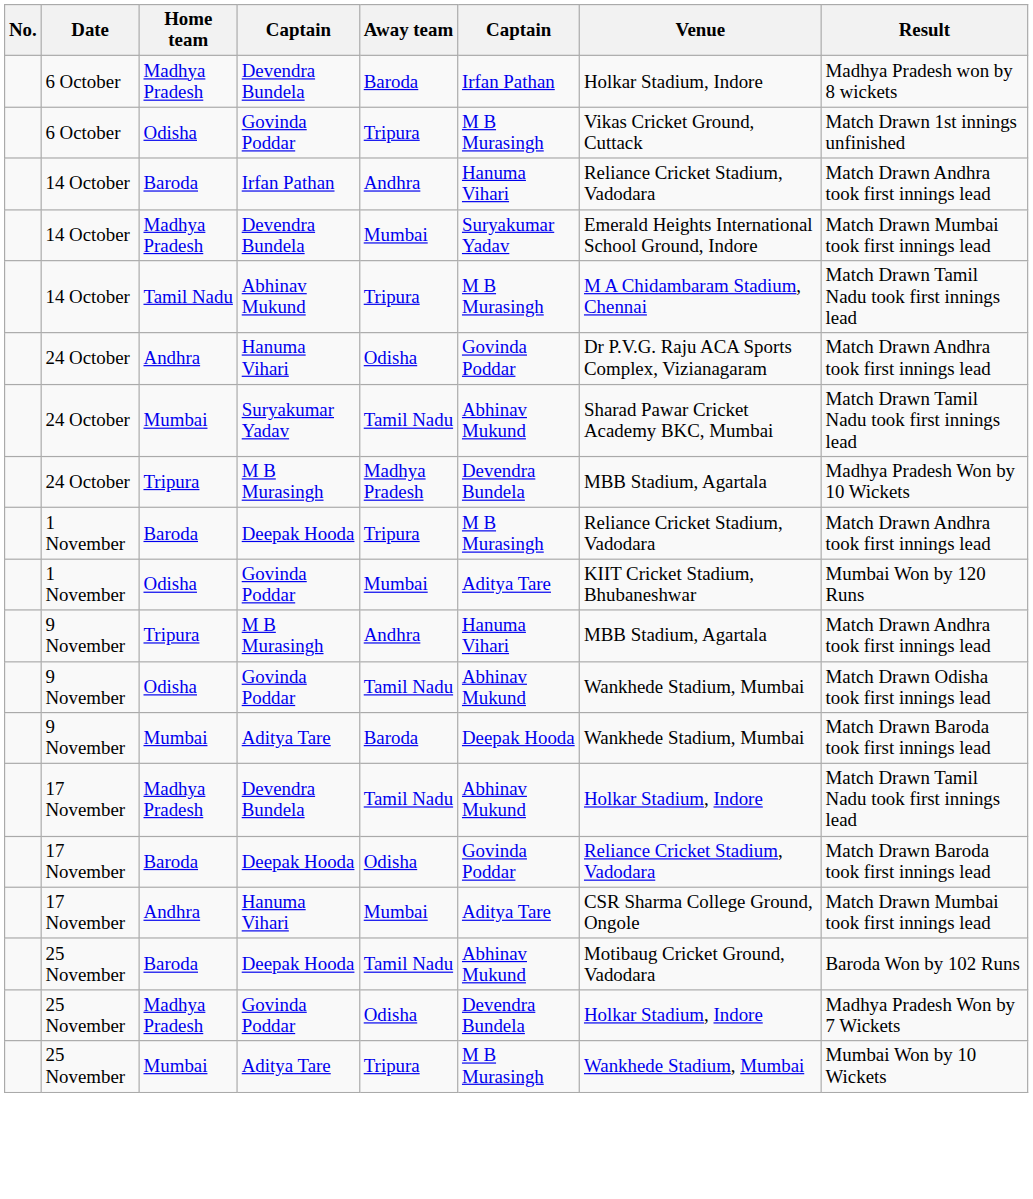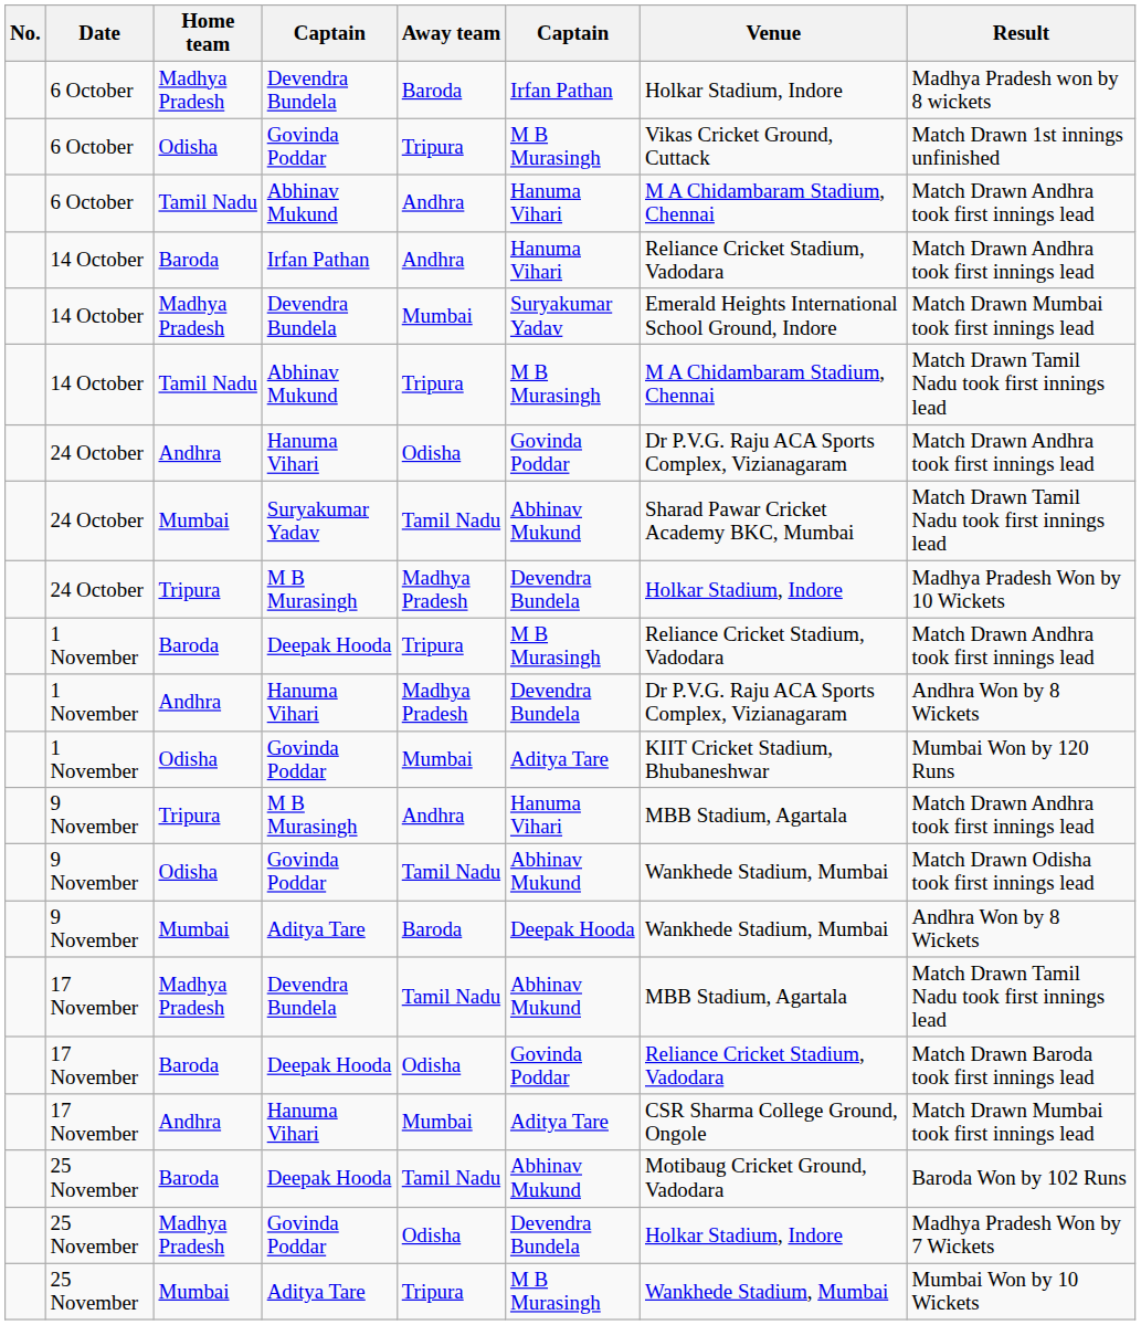+ row: 6 October | Tamil Nadu | Abhinav Mukund | Andhra | Hanuma Vihari | M A Chidambaram Stadium, Chennai | Match Drawn Andhra took first innings lead
24 October / M B Murasingh | Venue: MBB Stadium, Agartala -> Holkar Stadium, Indore
+ row: 1 November | Andhra | Hanuma Vihari | Madhya Pradesh | Devendra Bundela | Dr P.V.G. Raju ACA Sports Complex, Vizianagaram | Andhra Won by 8 Wickets
9 November / Aditya Tare | Result: Match Drawn Baroda took first innings lead -> Andhra Won by 8 Wickets
17 November / Devendra Bundela | Venue: Holkar Stadium, Indore -> MBB Stadium, Agartala
